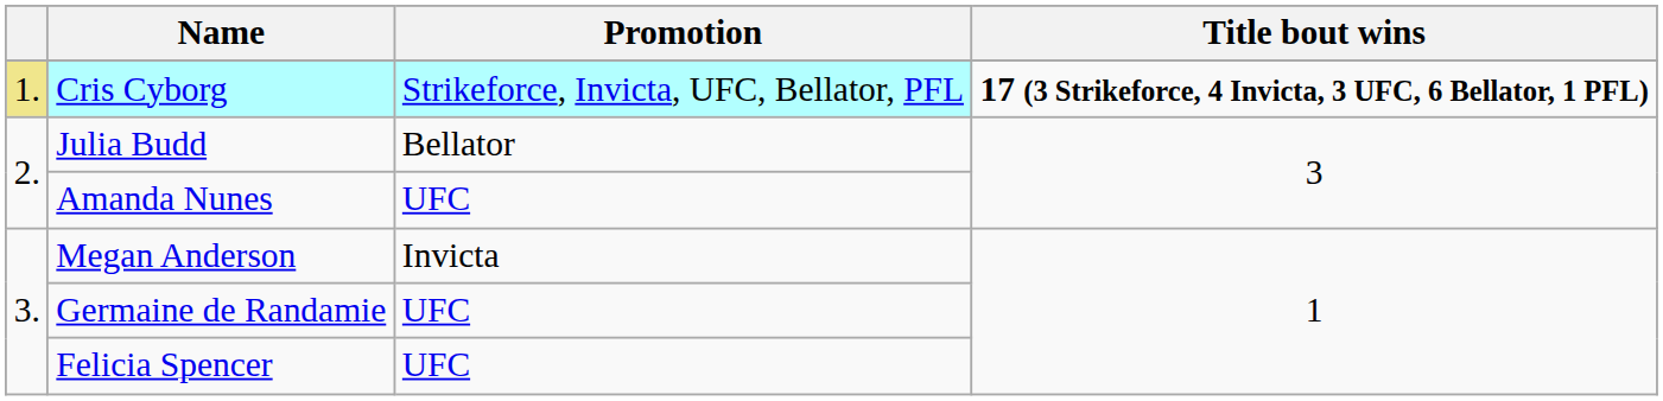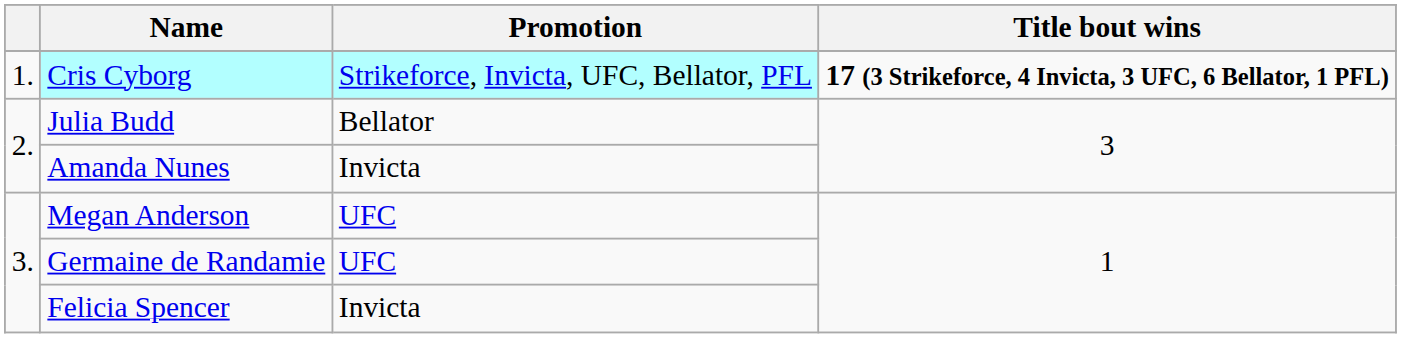Cris Cyborg | column 1: khaki background -> no background
Amanda Nunes | Promotion: UFC -> Invicta
Megan Anderson | Promotion: Invicta -> UFC
Felicia Spencer | Promotion: UFC -> Invicta
